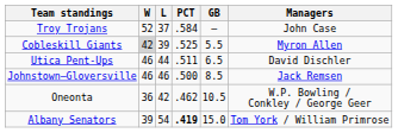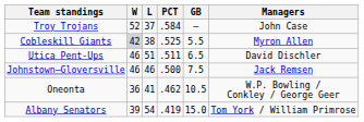Cobleskill Giants | L: 39 -> 38
Utica Pent-Ups | L: 44 -> 51
Johnstown–Gloversville | GB: 8.5 -> 7.5
Oneonta | L: 42 -> 41
Albany Senators | PCT: bold -> normal
